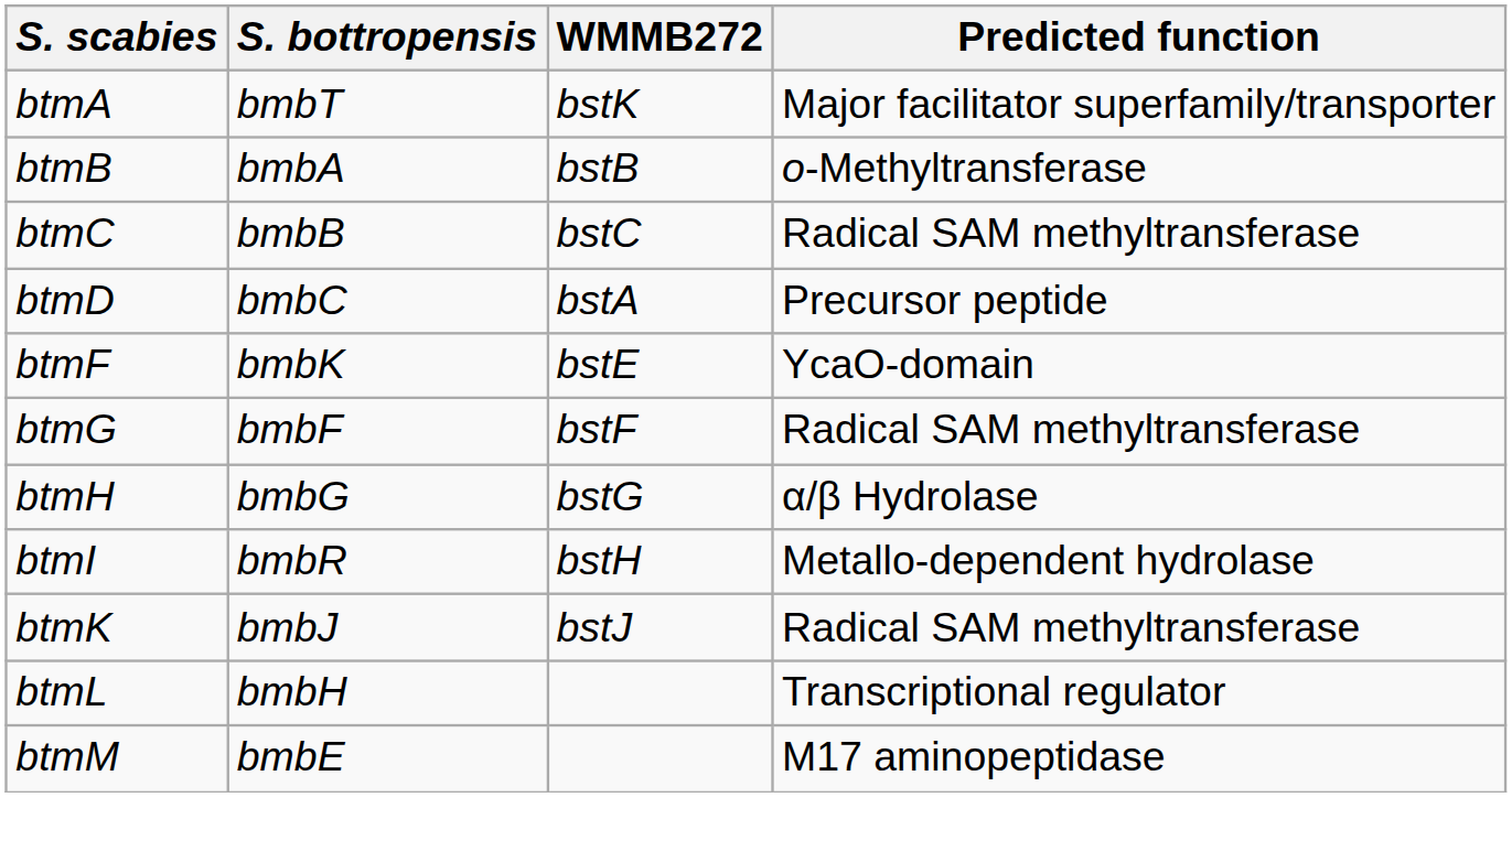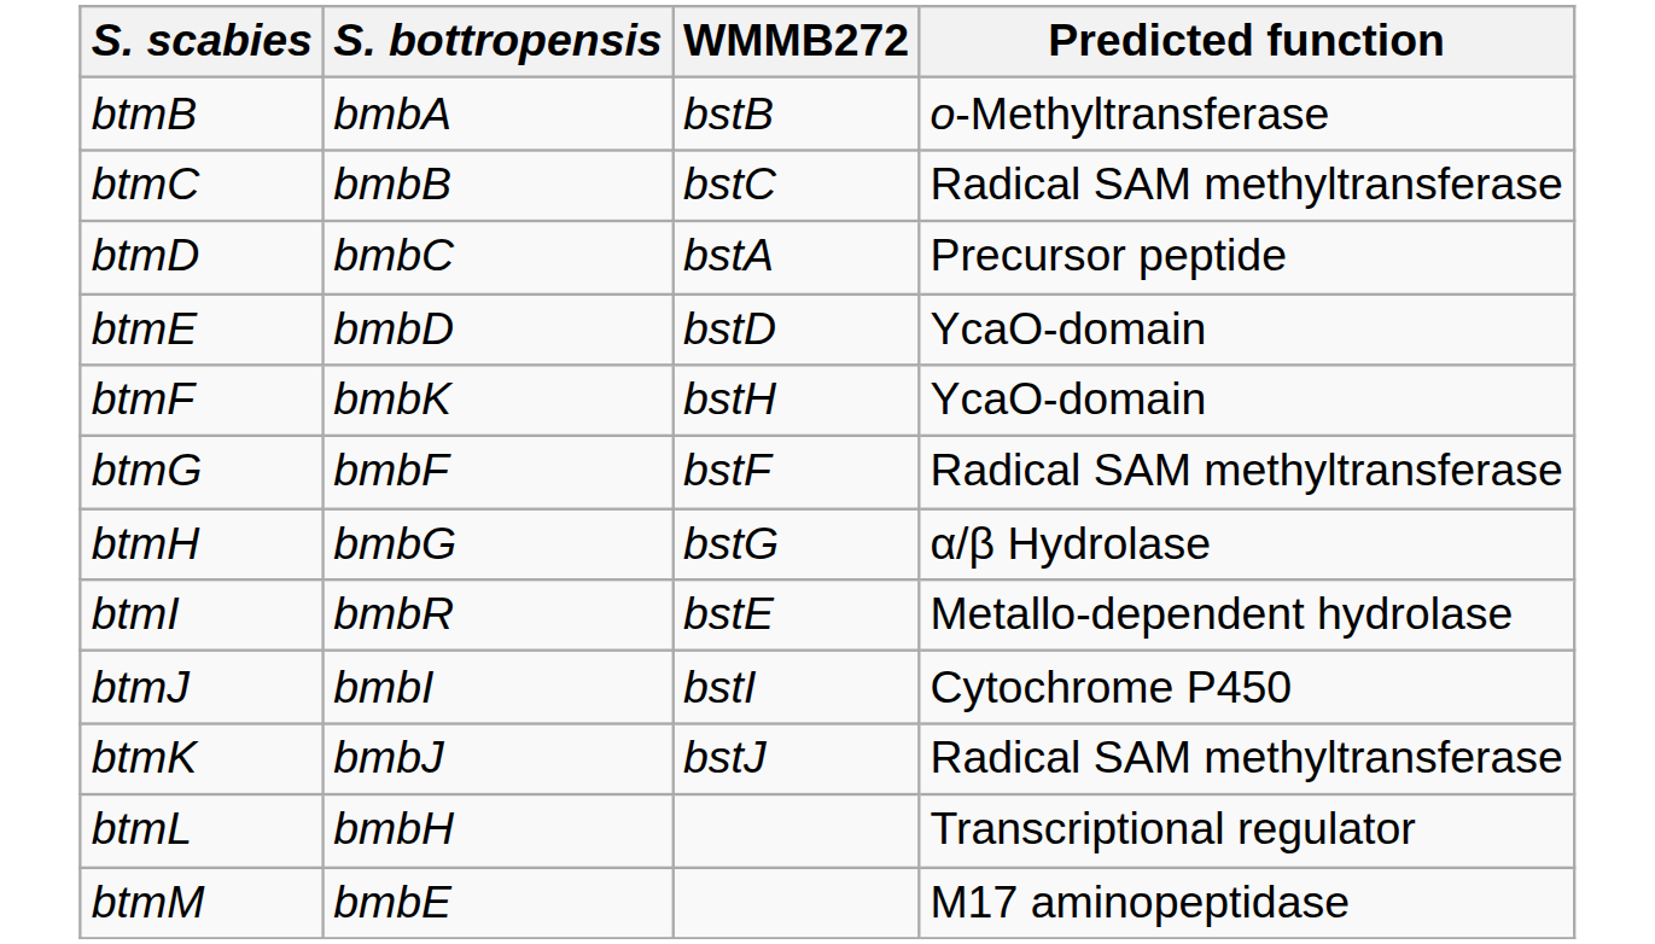- row: btmA | bmbT | bstK | Major facilitator superfamily/transporter
+ row: btmE | bmbD | bstD | YcaO-domain
btmF | WMMB272: bstE -> bstH
btmI | WMMB272: bstH -> bstE
+ row: btmJ | bmbI | bstI | Cytochrome P450
